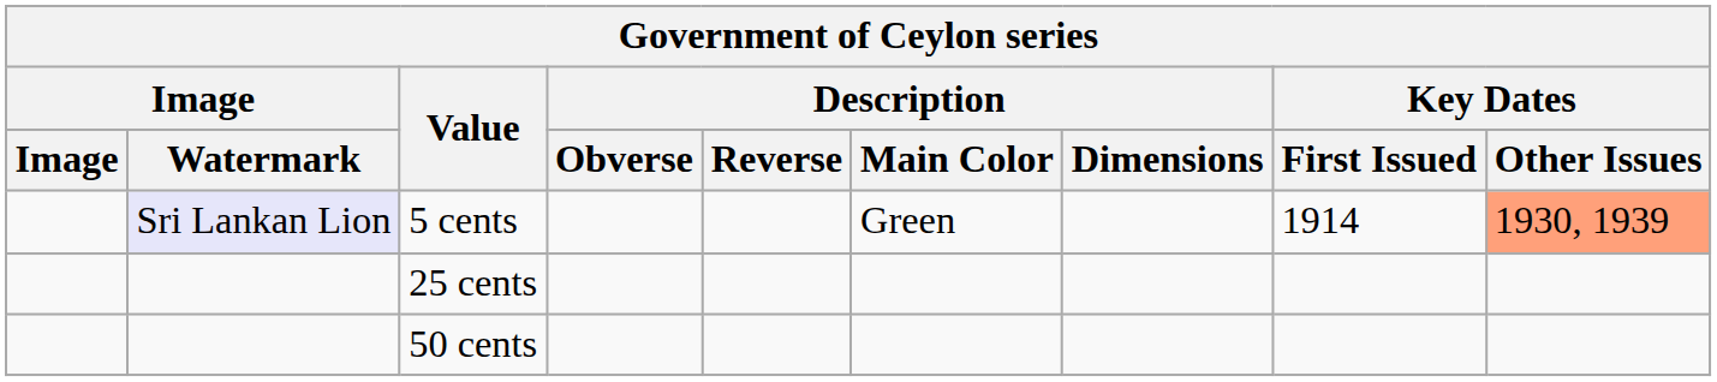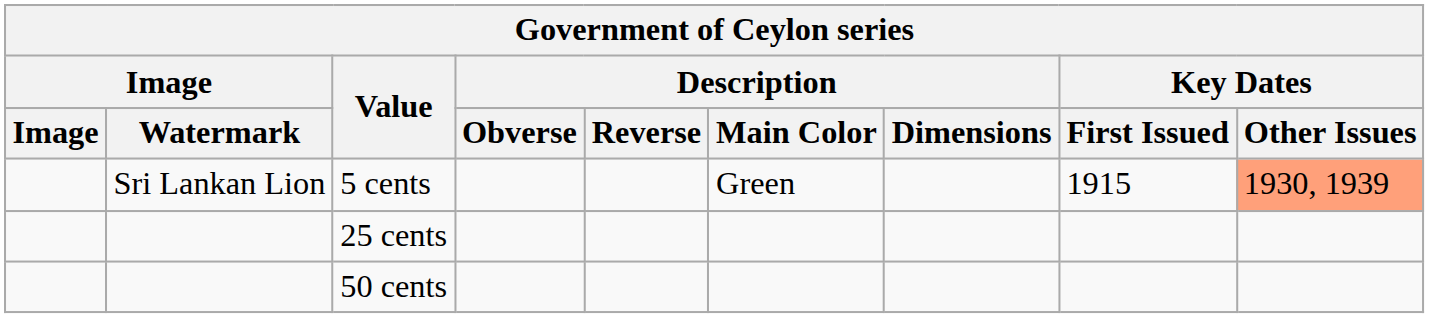5 cents | Image / Watermark: lavender background -> no background
5 cents | Key Dates / First Issued: 1914 -> 1915
